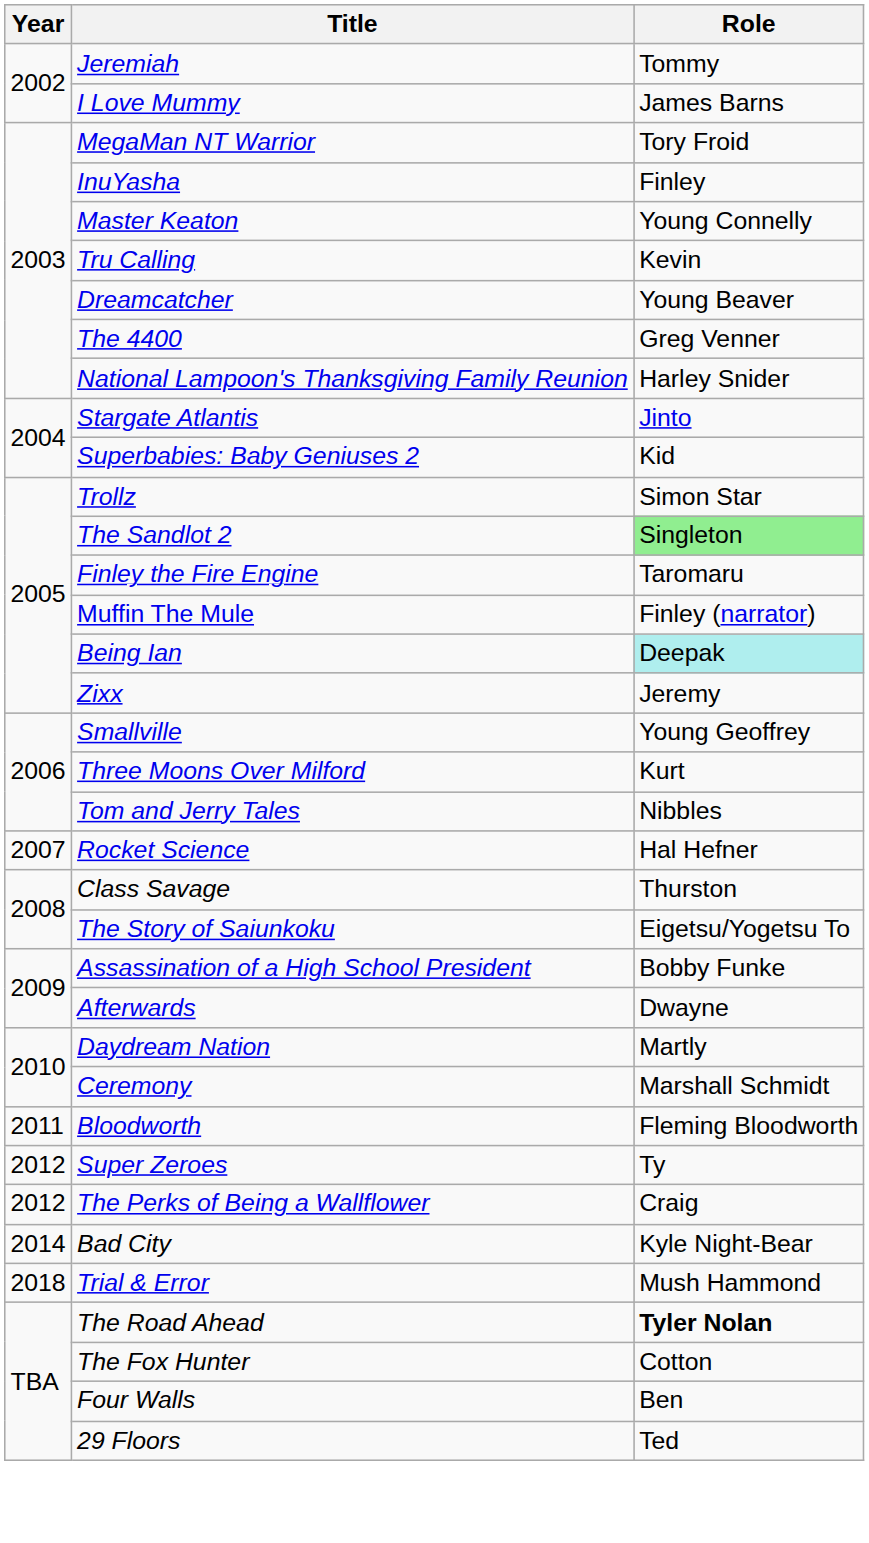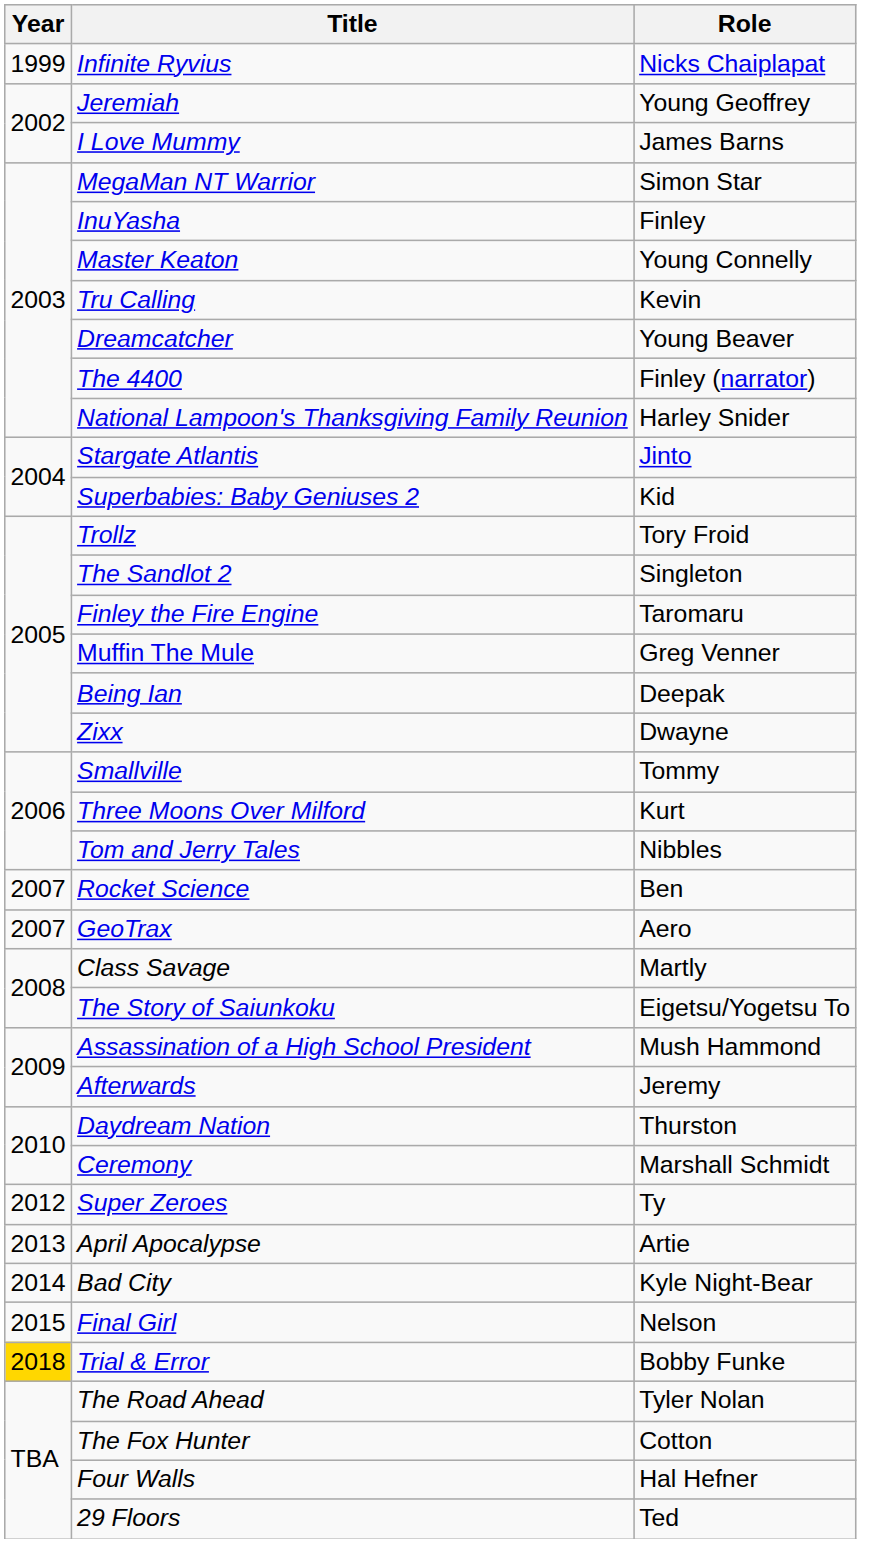+ row: 1999 | Infinite Ryvius | Nicks Chaiplapat
Jeremiah | Role: Tommy -> Young Geoffrey
MegaMan NT Warrior | Role: Tory Froid -> Simon Star
The 4400 | Role: Greg Venner -> Finley (narrator)
Trollz | Role: Simon Star -> Tory Froid
The Sandlot 2 | Role: lightgreen background -> no background
Muffin The Mule | Role: Finley (narrator) -> Greg Venner
Being Ian | Role: paleturquoise background -> no background
Zixx | Role: Jeremy -> Dwayne
Smallville | Role: Young Geoffrey -> Tommy
Rocket Science | Role: Hal Hefner -> Ben
+ row: 2007 | GeoTrax | Aero
Class Savage | Role: Thurston -> Martly
Assassination of a High School President | Role: Bobby Funke -> Mush Hammond
Afterwards | Role: Dwayne -> Jeremy
Daydream Nation | Role: Martly -> Thurston
- row: 2011 | Bloodworth | Fleming Bloodworth
- row: 2012 | The Perks of Being a Wallflower | Craig
+ row: 2013 | April Apocalypse | Artie
+ row: 2015 | Final Girl | Nelson
Trial & Error | Year: no background -> gold background
Trial & Error | Role: Mush Hammond -> Bobby Funke
The Road Ahead | Role: bold -> normal
Four Walls | Role: Ben -> Hal Hefner
